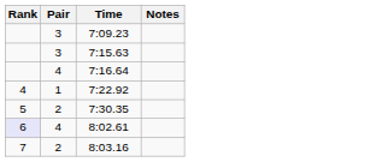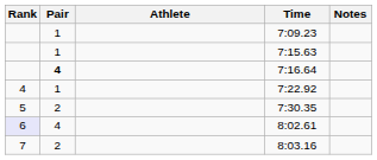+ column: Athlete
7:09.23 | Pair: 3 -> 1
7:15.63 | Pair: 3 -> 1
7:16.64 | Pair: normal -> bold
